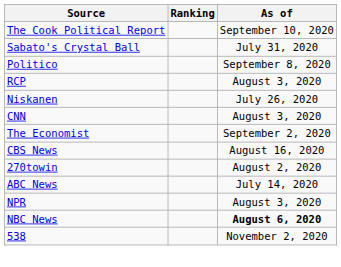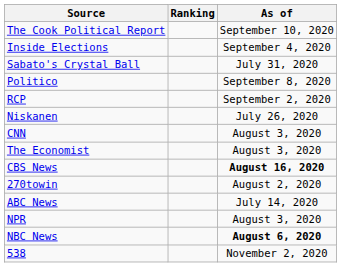+ row: Inside Elections | September 4, 2020
RCP | As of: August 3, 2020 -> September 2, 2020
The Economist | As of: September 2, 2020 -> August 3, 2020
CBS News | As of: normal -> bold
